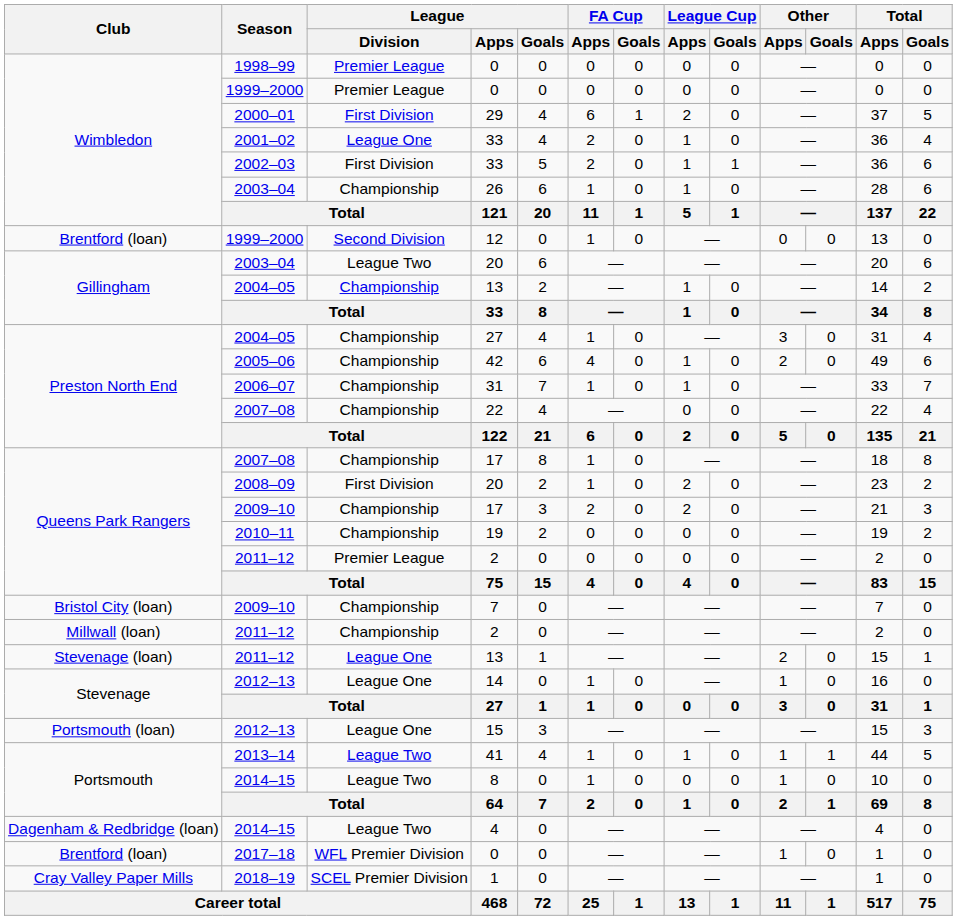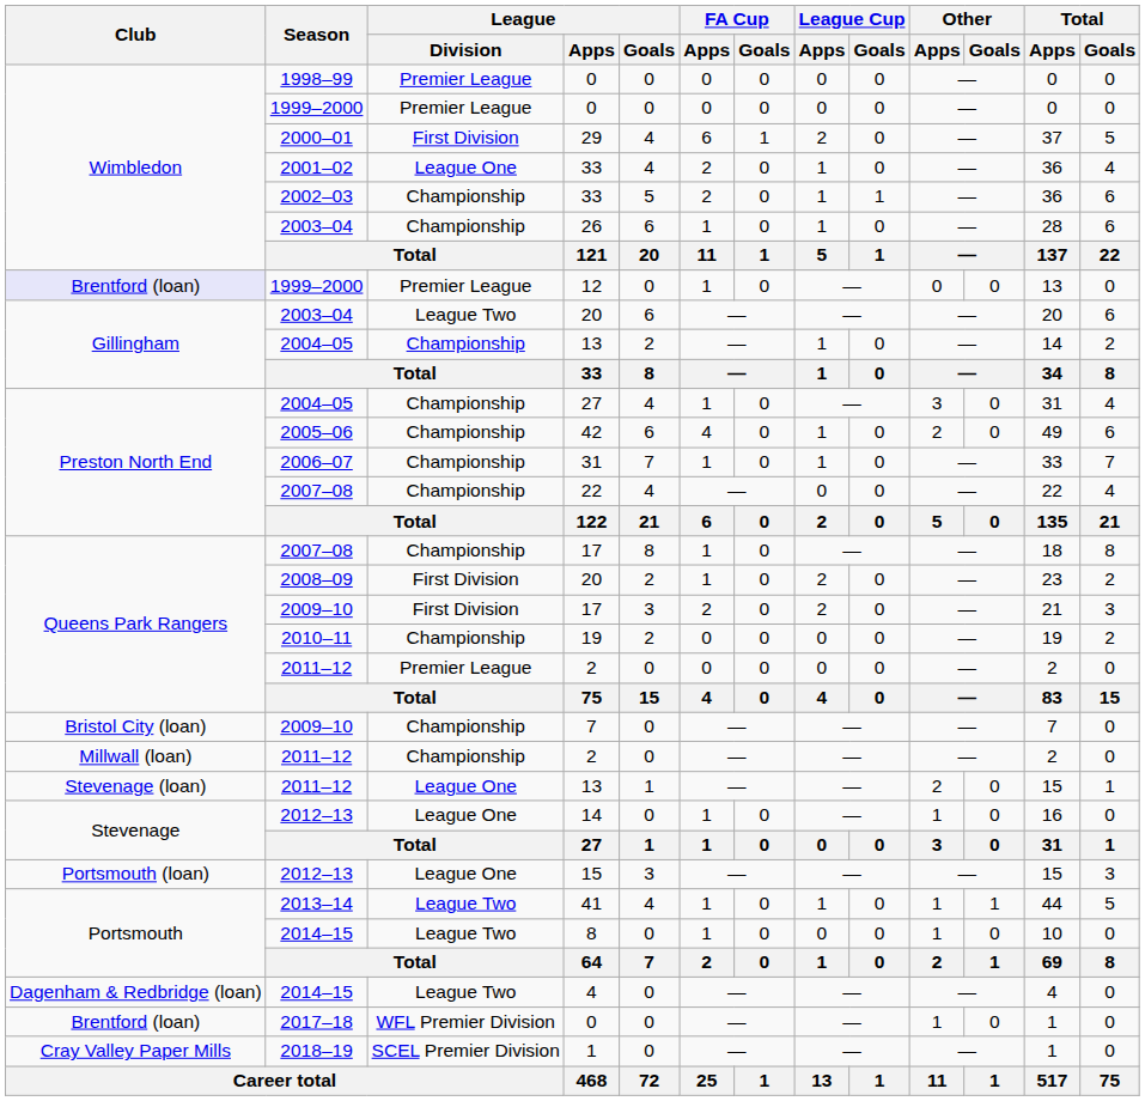2002–03 / 33 | League / Division: First Division -> Championship
12 | Club: no background -> lavender background
12 | League / Division: Second Division -> Premier League
2009–10 / 17 | League / Division: Championship -> First Division
